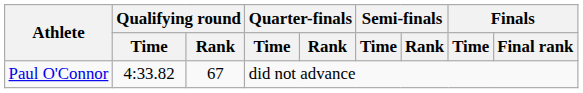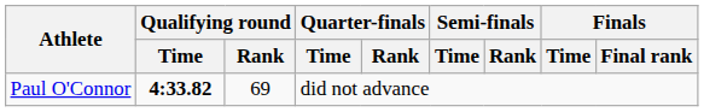Paul O'Connor | Qualifying round / Time: normal -> bold
Paul O'Connor | Qualifying round / Rank: 67 -> 69
